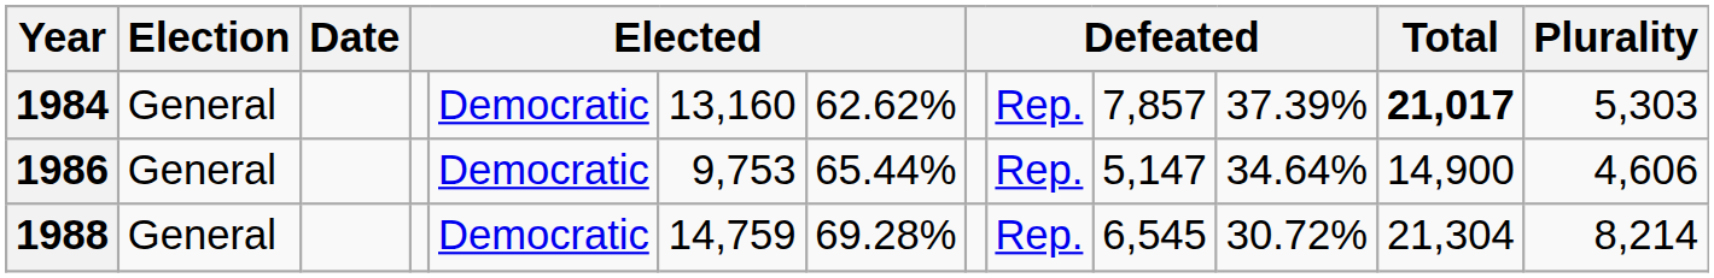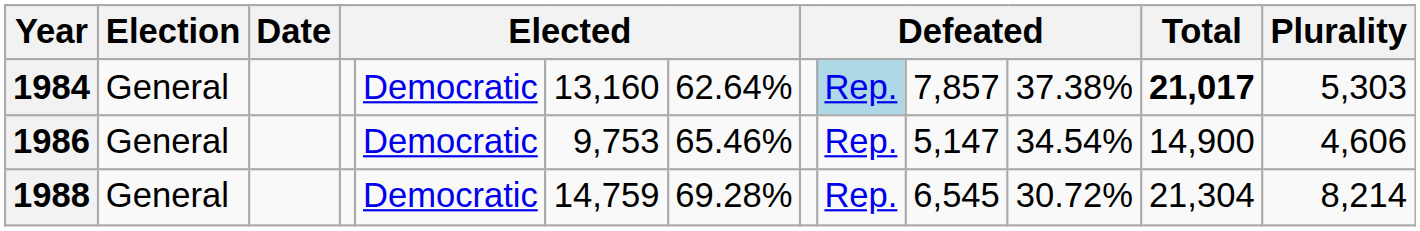1984 | column 7: 62.62% -> 62.64%
1984 | column 9: no background -> lightblue background
1984 | column 11: 37.39% -> 37.38%
1986 | column 7: 65.44% -> 65.46%
1986 | column 11: 34.64% -> 34.54%
